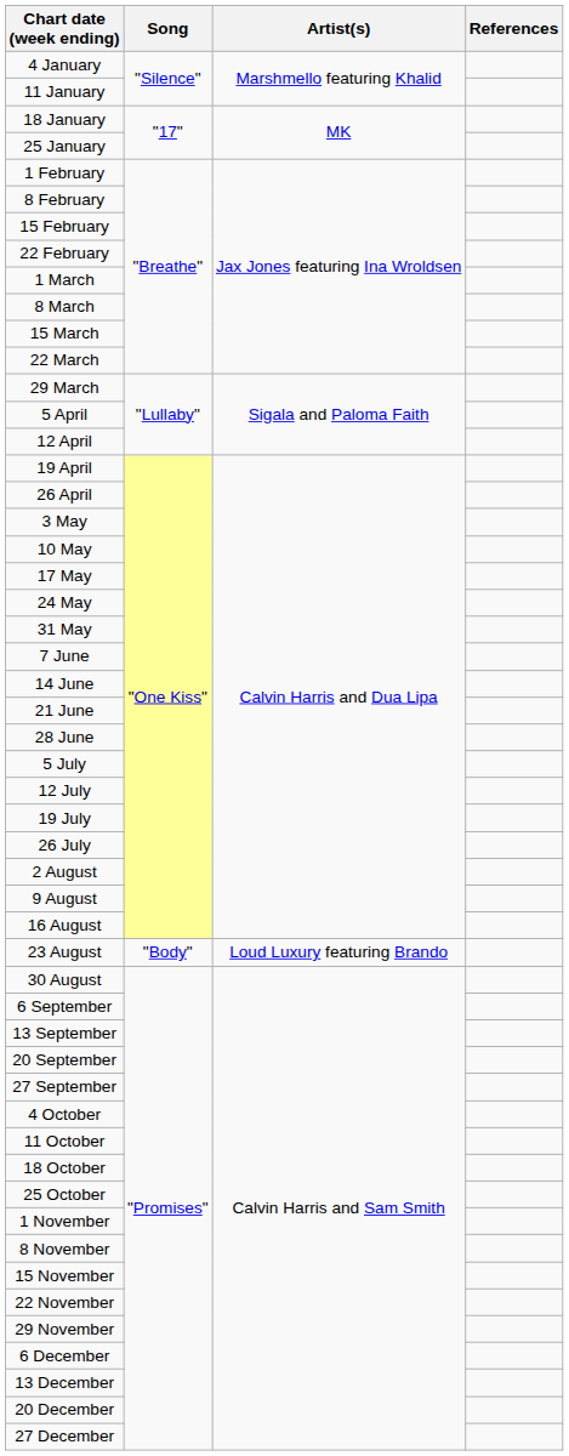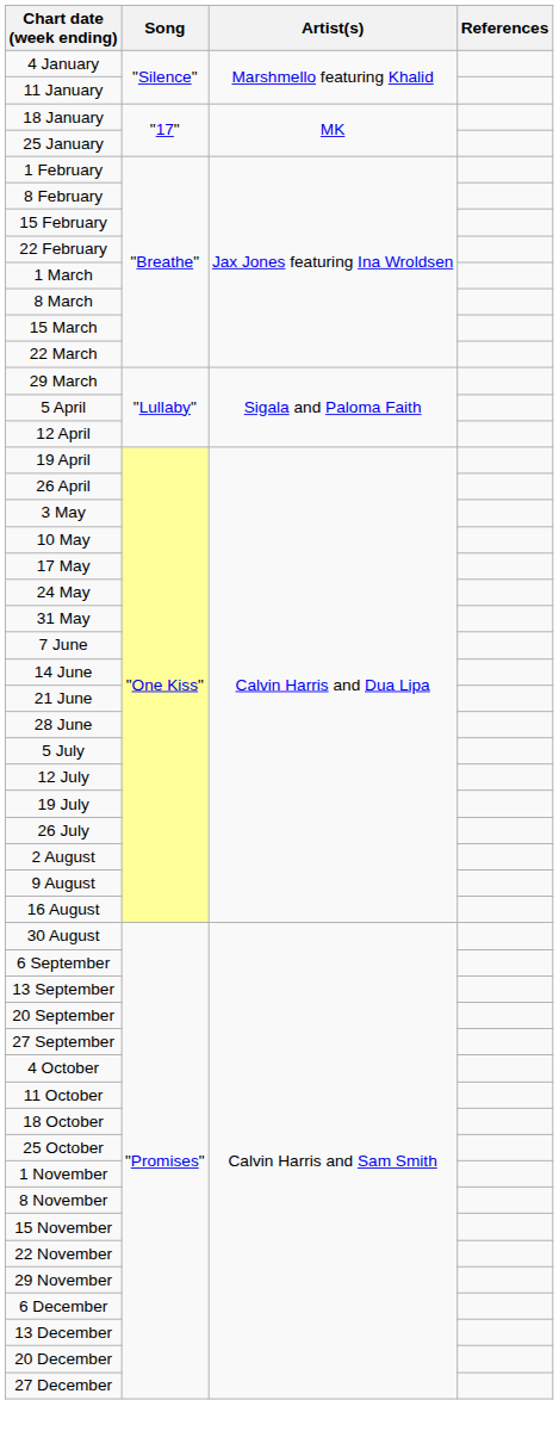- row: 23 August | "Body" | Loud Luxury featuring Brando
